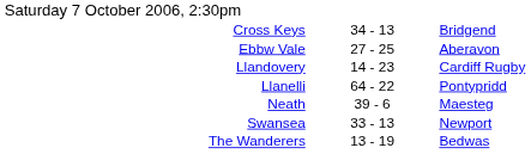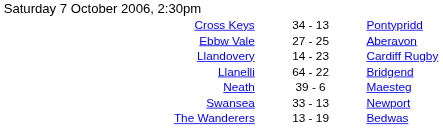Cross Keys | column 3: Bridgend -> Pontypridd
Llanelli | column 3: Pontypridd -> Bridgend
